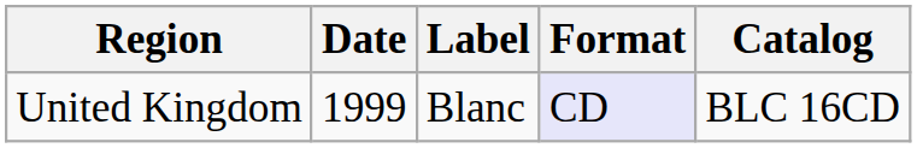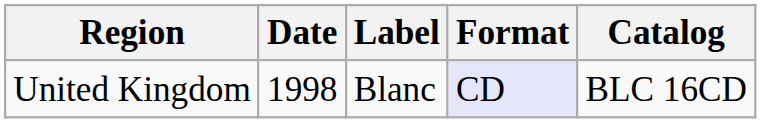United Kingdom | Date: 1999 -> 1998
